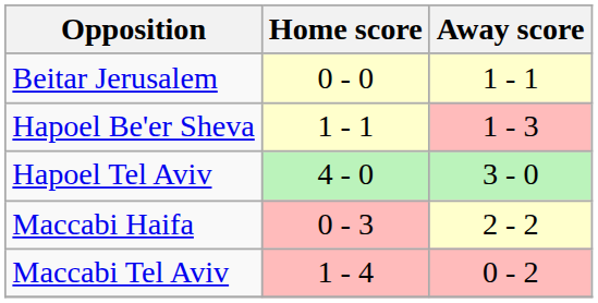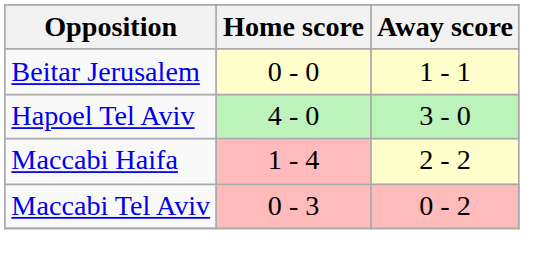- row: Hapoel Be'er Sheva | 1 - 1 | 1 - 3
Maccabi Haifa | Home score: 0 - 3 -> 1 - 4
Maccabi Tel Aviv | Home score: 1 - 4 -> 0 - 3
